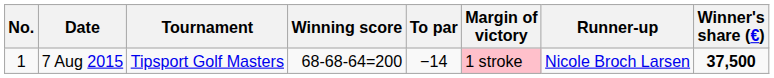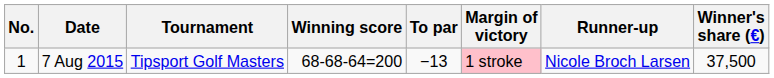7 Aug 2015 | To par: −14 -> −13
7 Aug 2015 | Winner's share (€): bold -> normal
